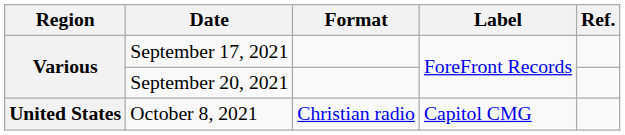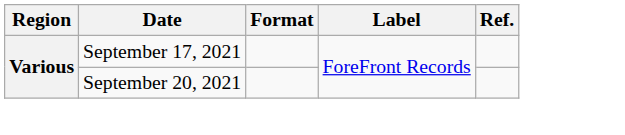- row: United States | October 8, 2021 | Christian radio | Capitol CMG
